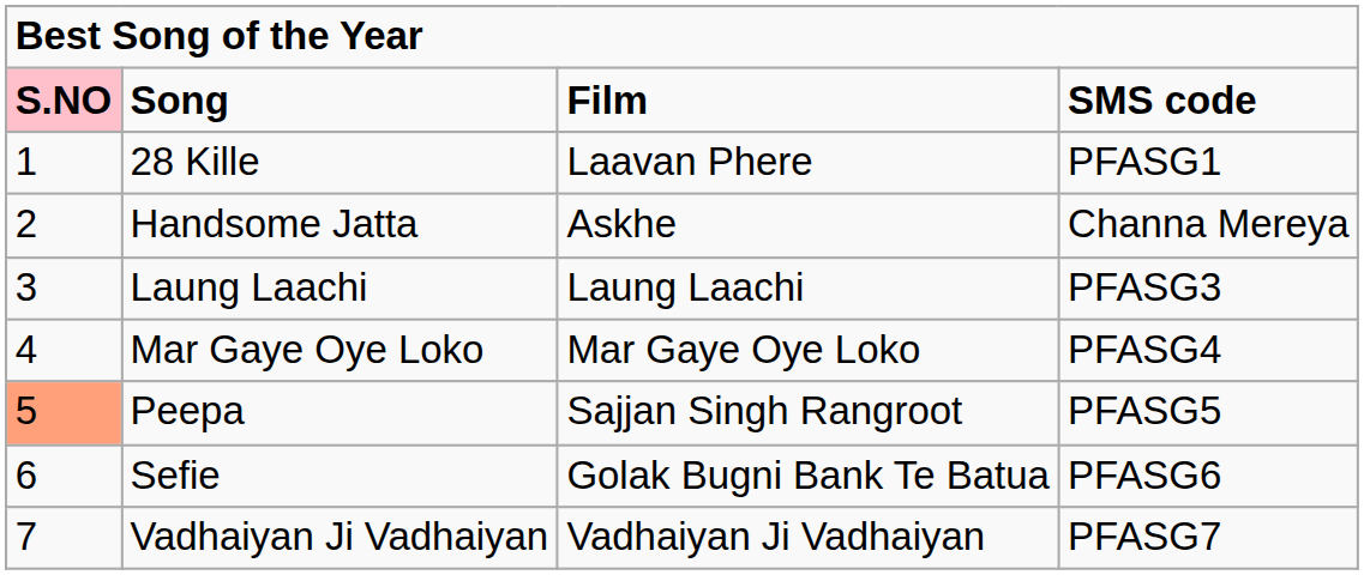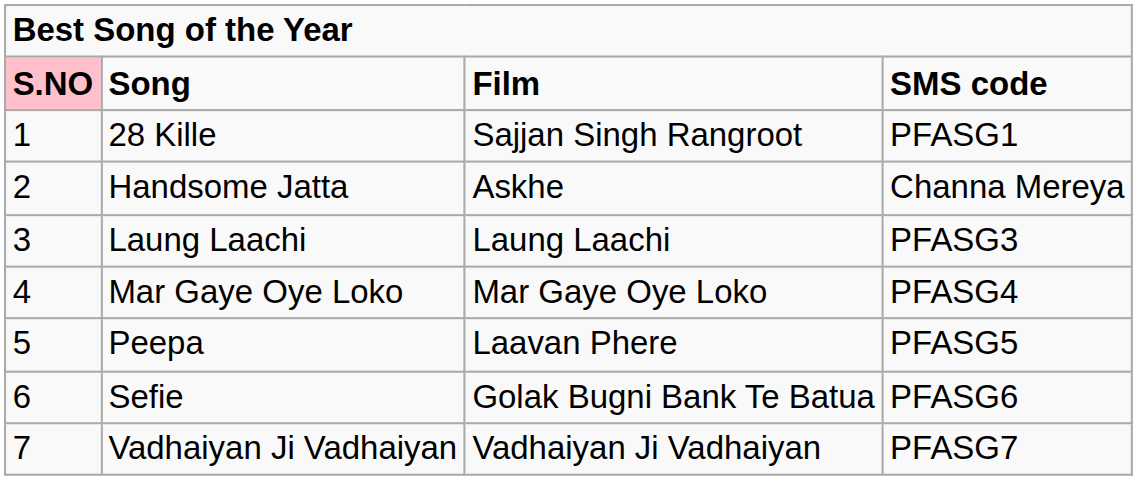28 Kille | column 3: Laavan Phere -> Sajjan Singh Rangroot
Peepa | column 1: lightsalmon background -> no background
Peepa | column 3: Sajjan Singh Rangroot -> Laavan Phere
